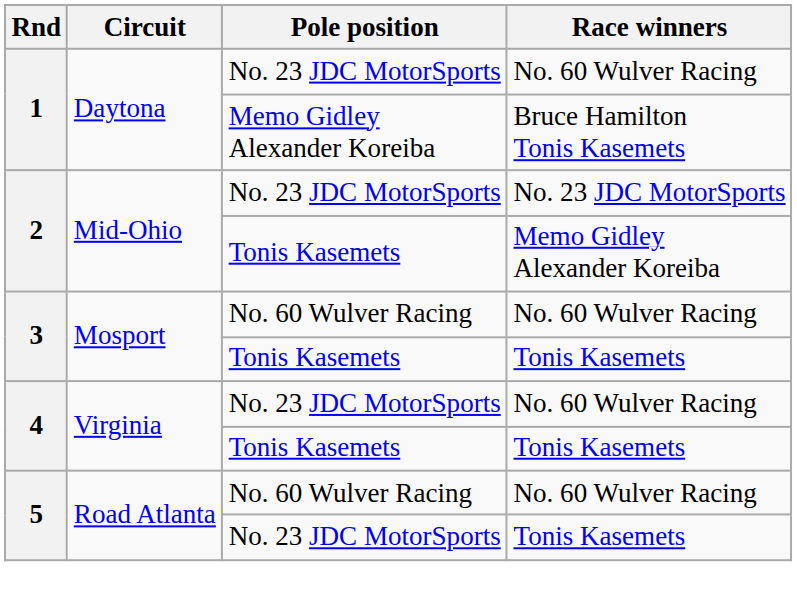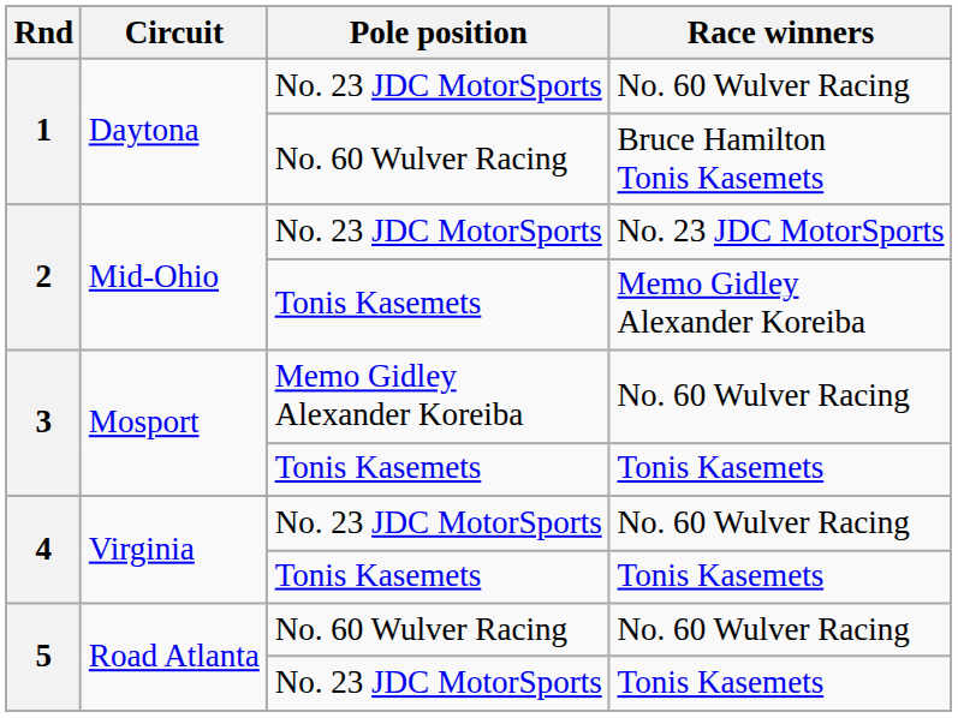1 / Bruce Hamilton Tonis Kasemets | Pole position: Memo Gidley Alexander Koreiba -> No. 60 Wulver Racing
3 / No. 60 Wulver Racing | Pole position: No. 60 Wulver Racing -> Memo Gidley Alexander Koreiba
